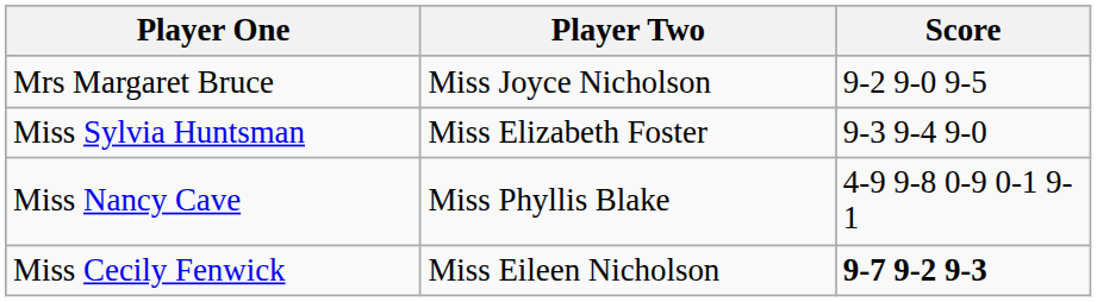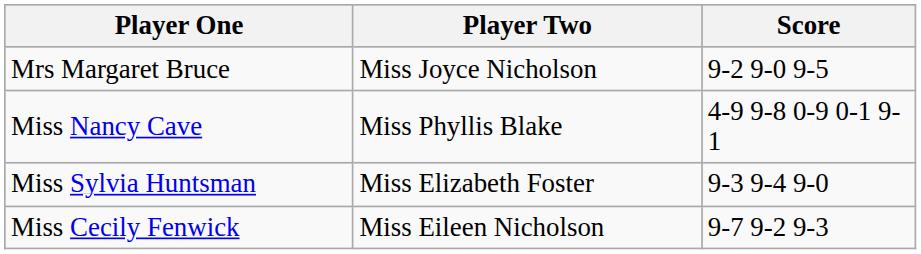rows swapped: Miss Nancy Cave <-> Miss Sylvia Huntsman
Miss Cecily Fenwick | Score: bold -> normal
